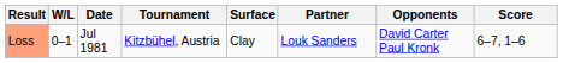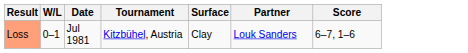- column: Opponents | David Carter Paul Kronk
